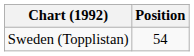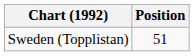Sweden (Topplistan) | Position: 54 -> 51
